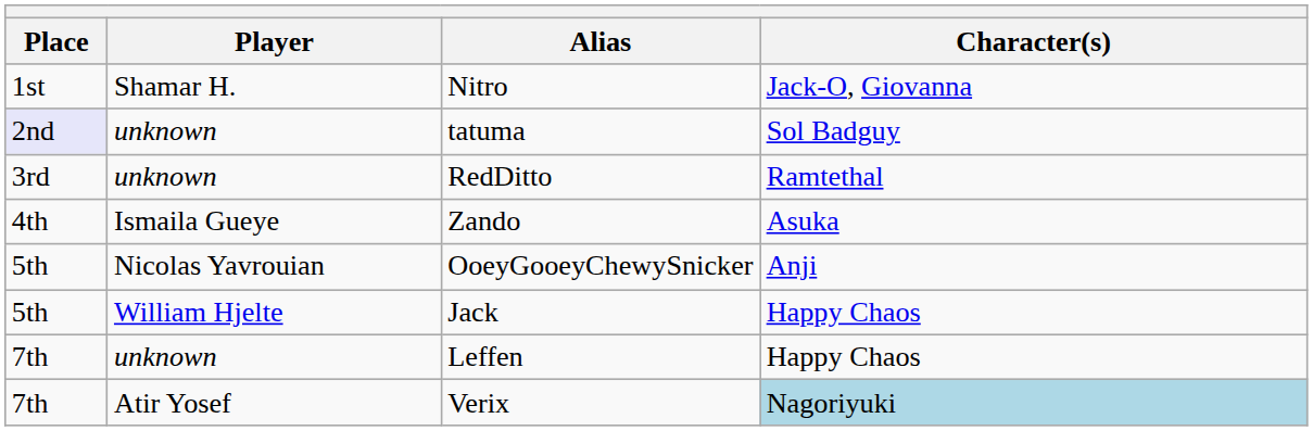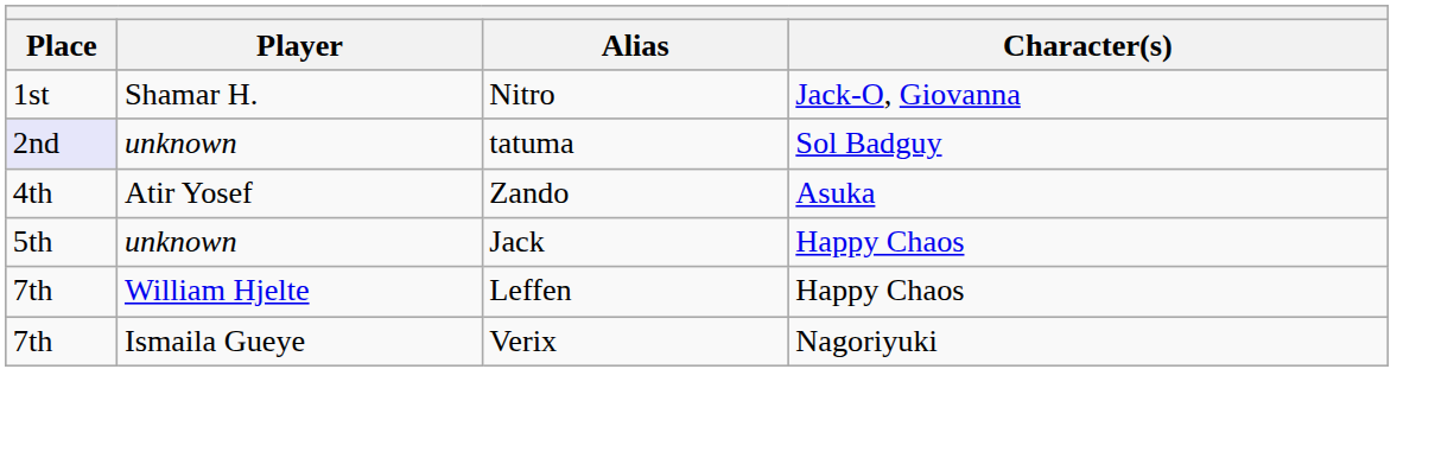- row: 3rd | unknown | RedDitto | Ramtethal
Zando | Player: Ismaila Gueye -> Atir Yosef
- row: 5th | Nicolas Yavrouian | OoeyGooeyChewySnicker | Anji
Jack | Player: William Hjelte -> unknown
Leffen | Player: unknown -> William Hjelte
Verix | Player: Atir Yosef -> Ismaila Gueye
Verix | Character(s): lightblue background -> no background
